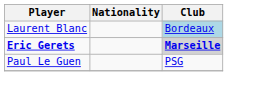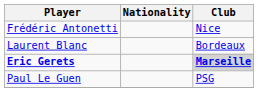+ row: Frédéric Antonetti | Nice
Laurent Blanc | Club: lightblue background -> no background
